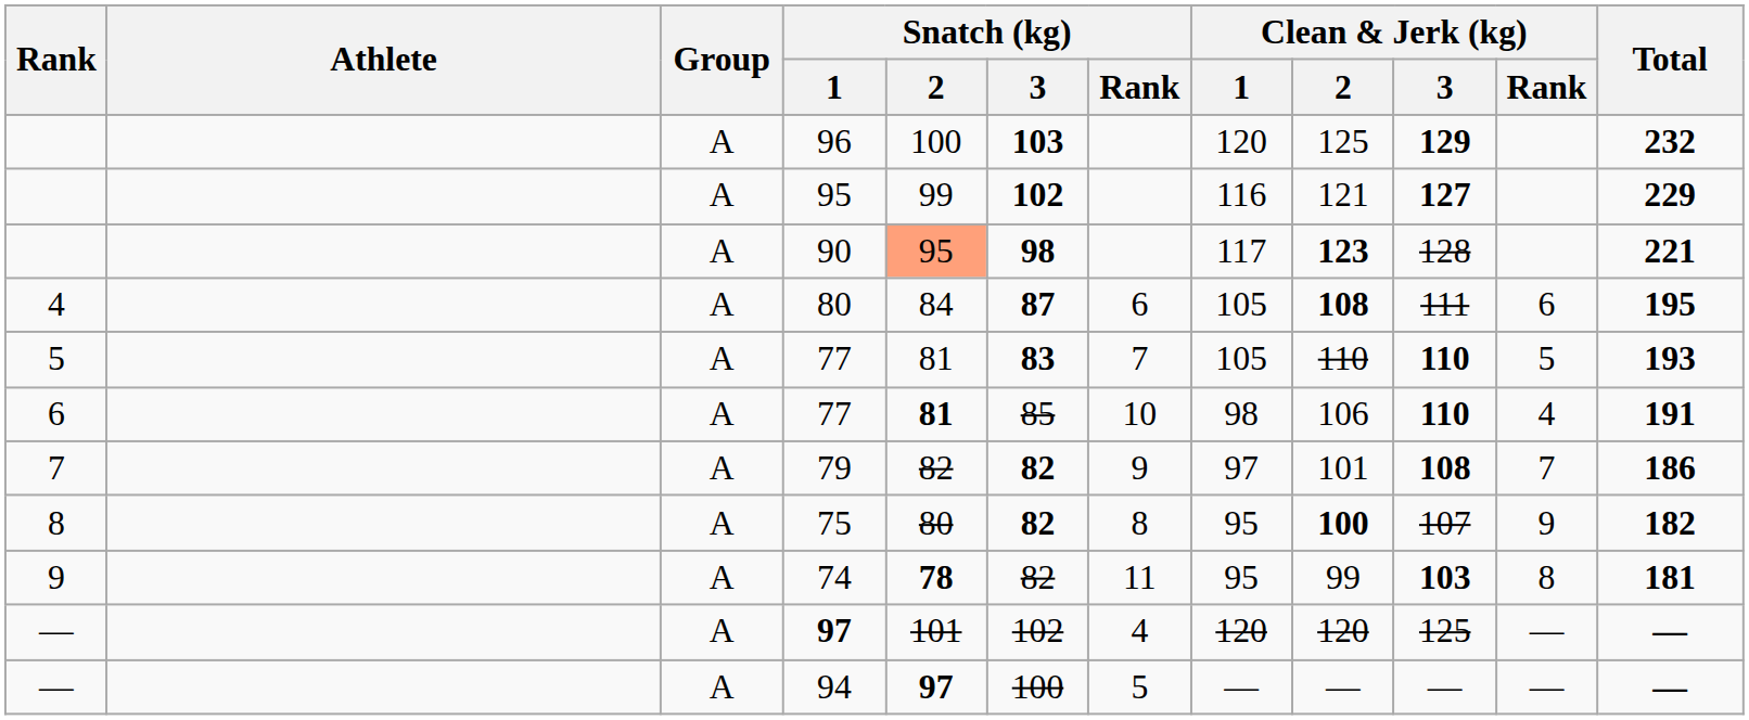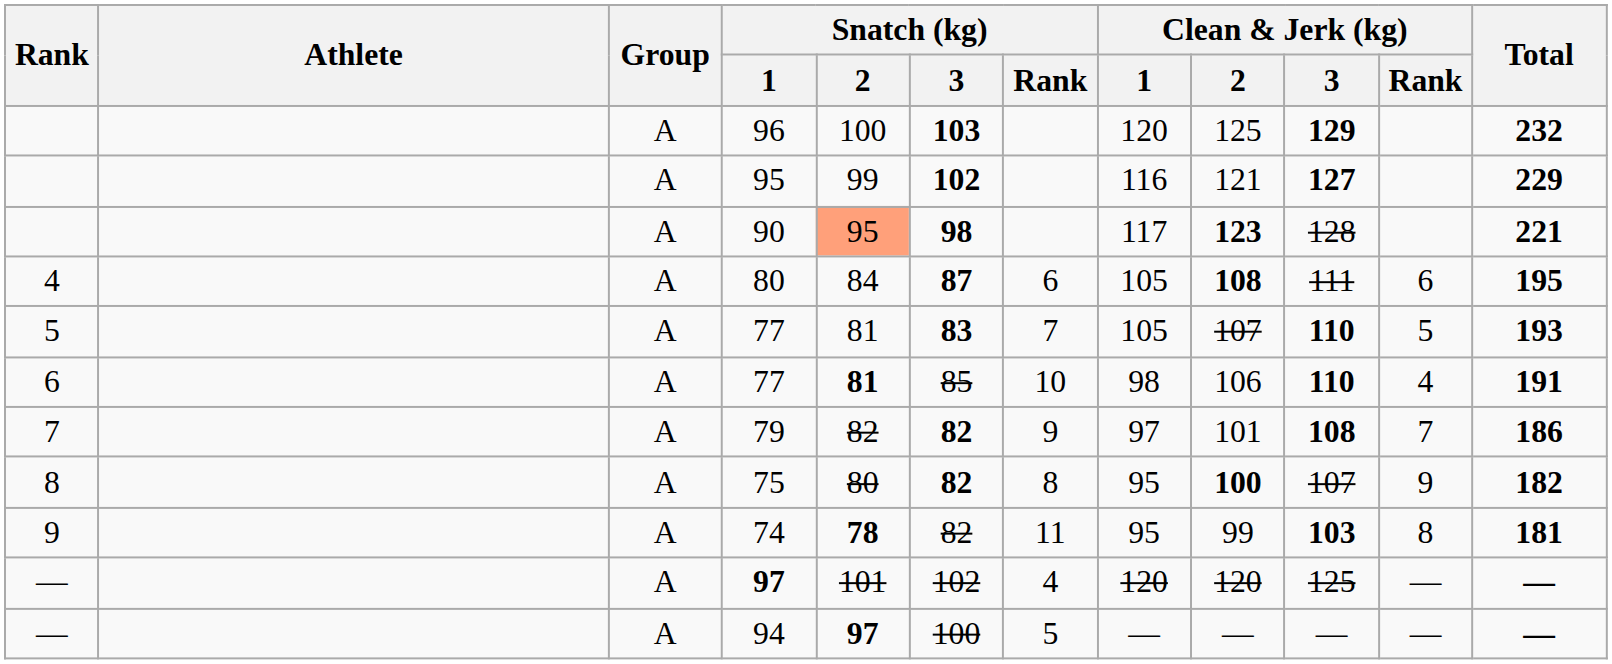5 / 77 | Clean & Jerk (kg) / 2: 110 -> 107
